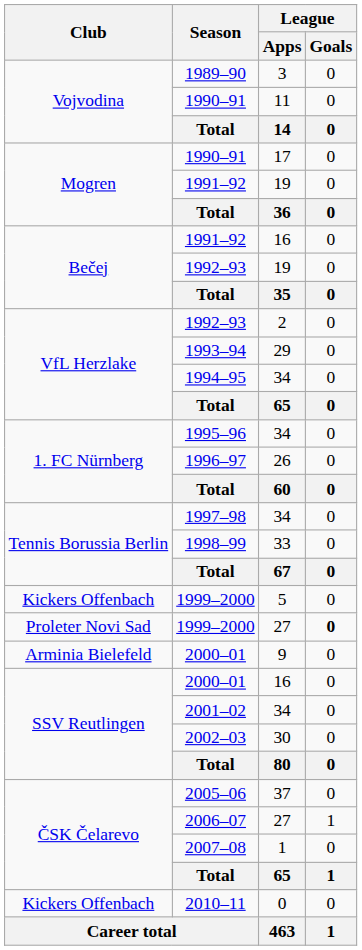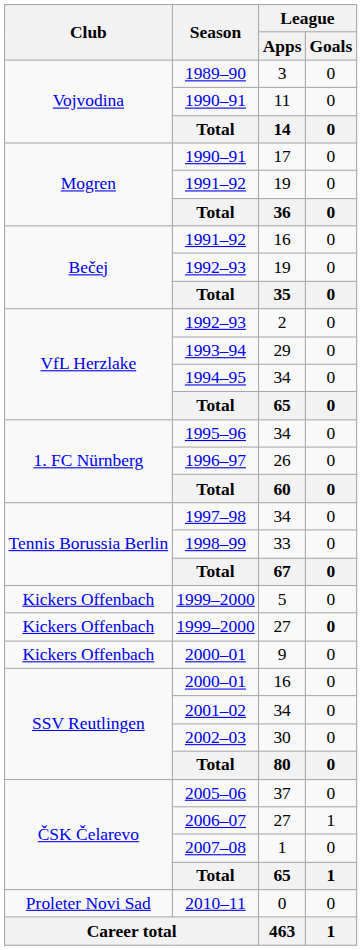1999–2000 / 27 | Club: Proleter Novi Sad -> Kickers Offenbach
2000–01 / 9 | Club: Arminia Bielefeld -> Kickers Offenbach
2010–11 | Club: Kickers Offenbach -> Proleter Novi Sad
